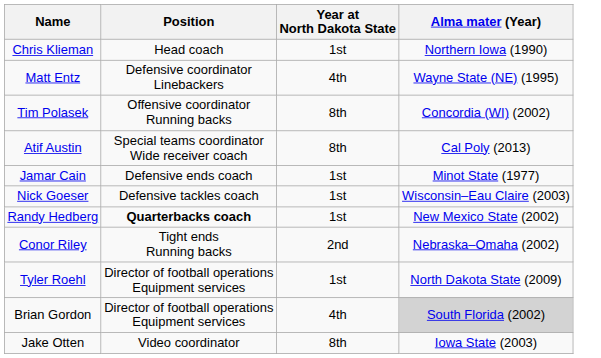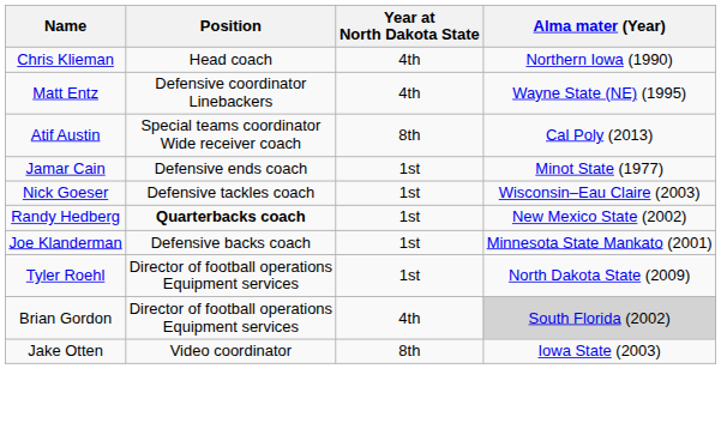Chris Klieman | Year at North Dakota State: 1st -> 4th
- row: Tim Polasek | Offensive coordinator Running backs | 8th | Concordia (WI) (2002)
+ row: Joe Klanderman | Defensive backs coach | 1st | Minnesota State Mankato (2001)
- row: Conor Riley | Tight ends Running backs | 2nd | Nebraska–Omaha (2002)
